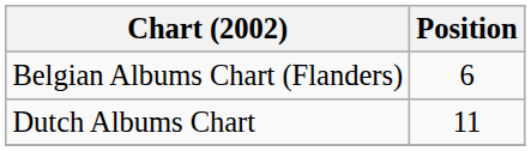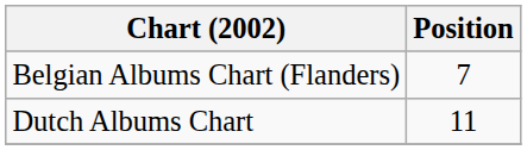Belgian Albums Chart (Flanders) | Position: 6 -> 7
